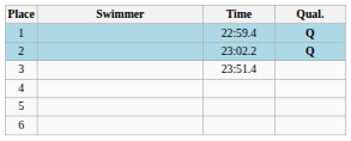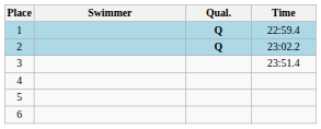columns swapped: Time <-> Qual.
